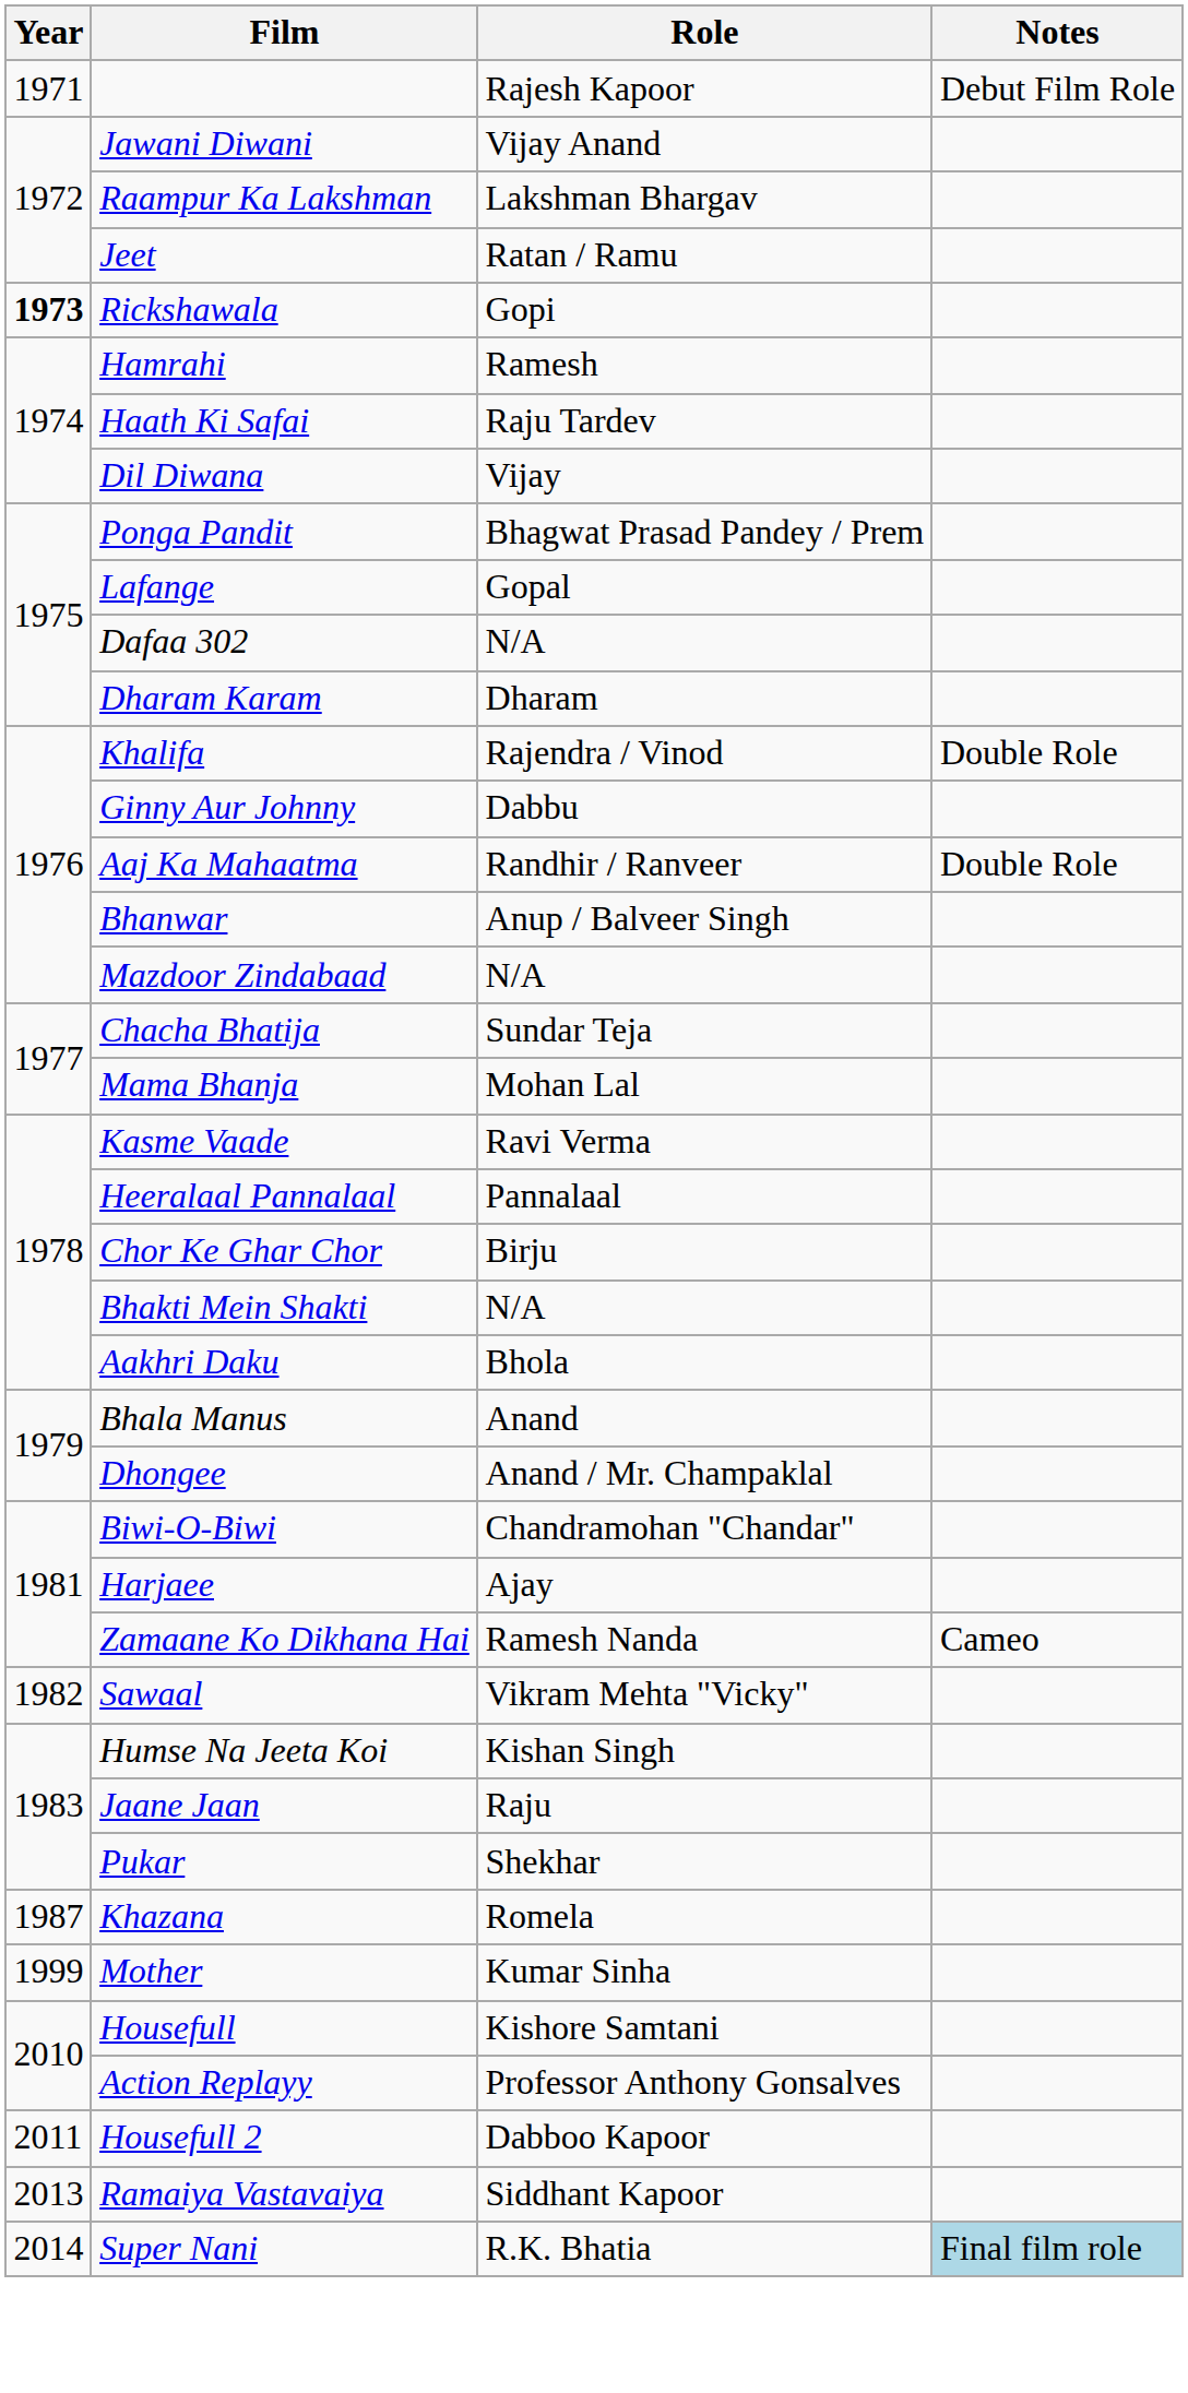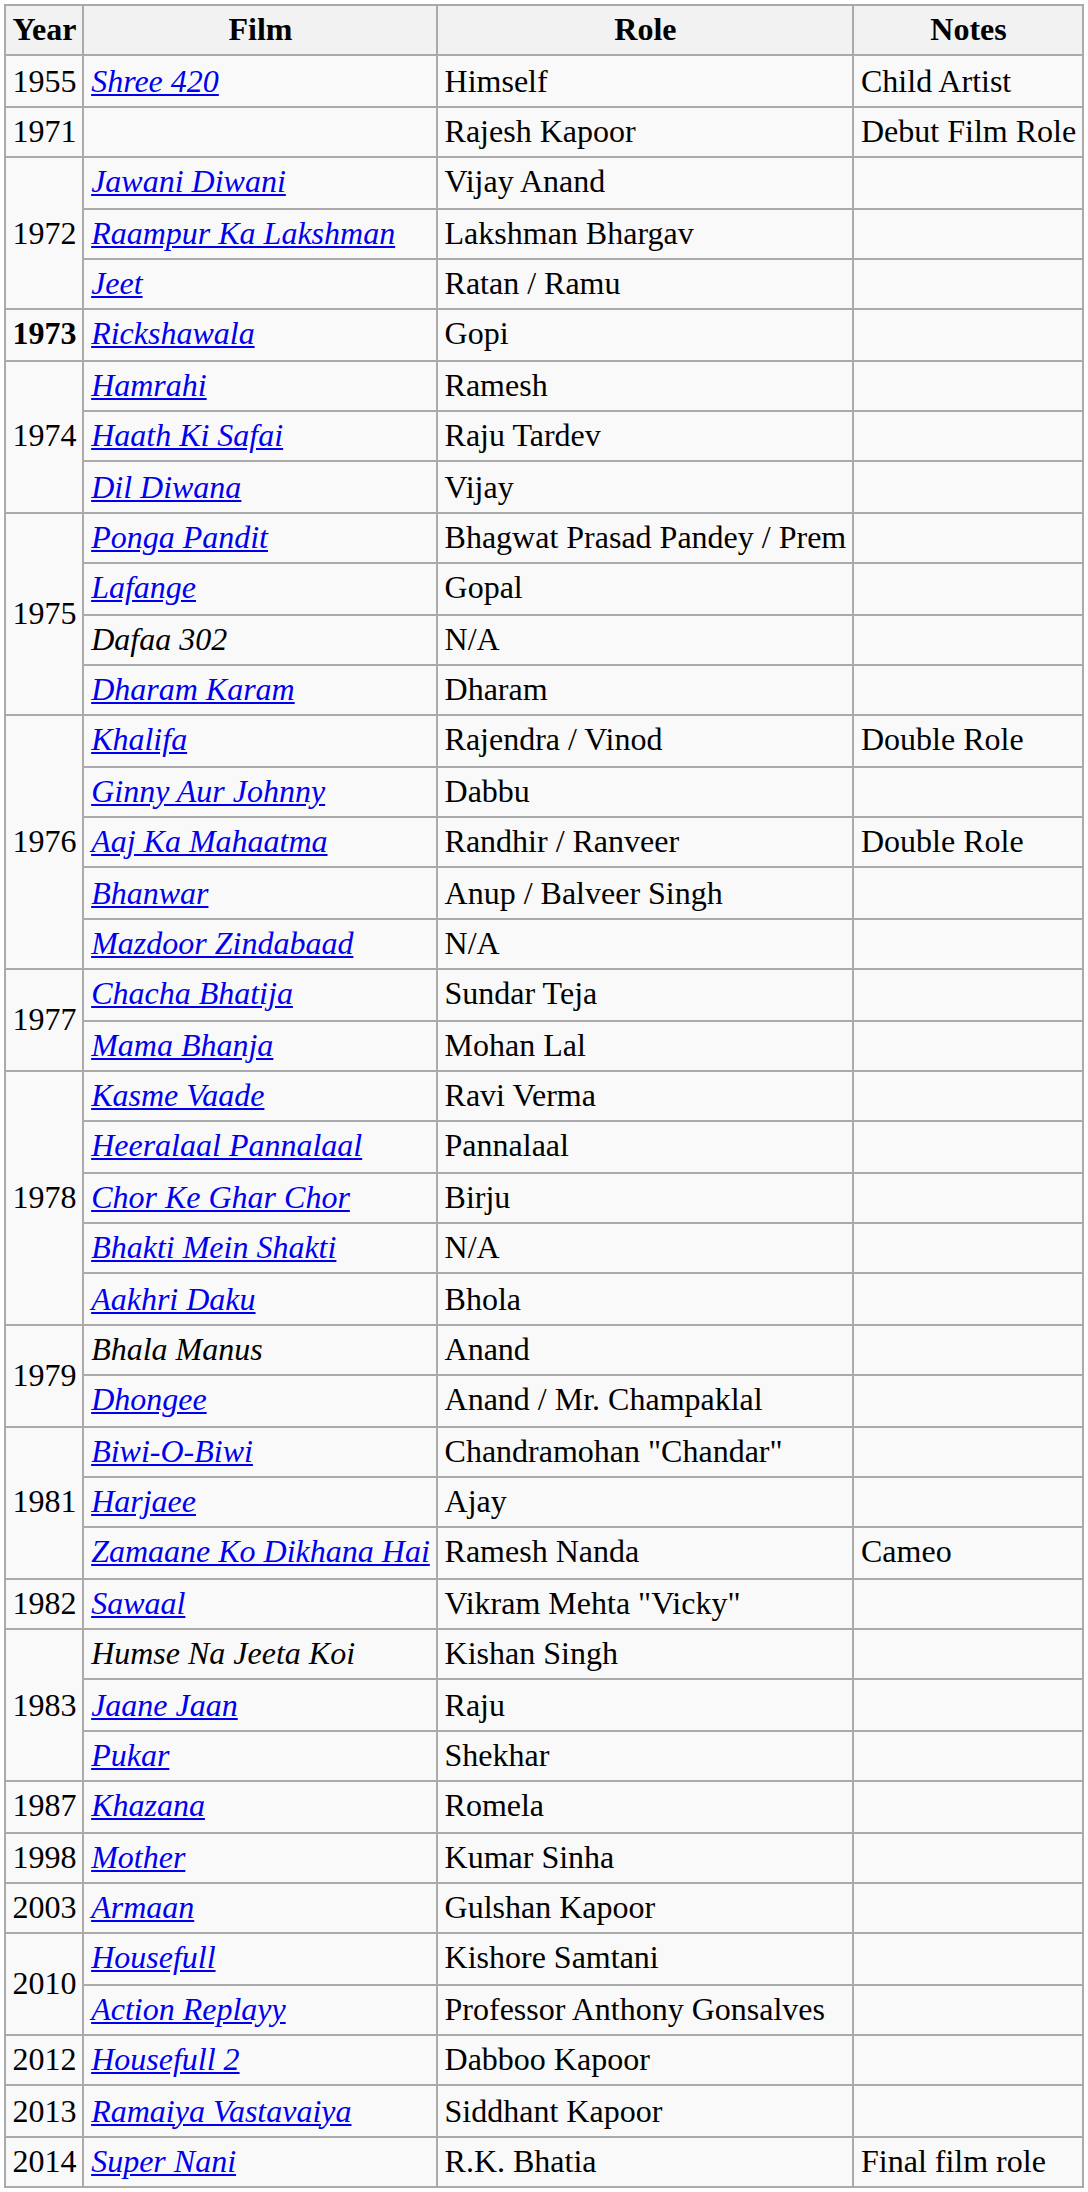+ row: 1955 | Shree 420 | Himself | Child Artist
Mother | Year: 1999 -> 1998
+ row: 2003 | Armaan | Gulshan Kapoor
Housefull 2 | Year: 2011 -> 2012
Super Nani | Notes: lightblue background -> no background
